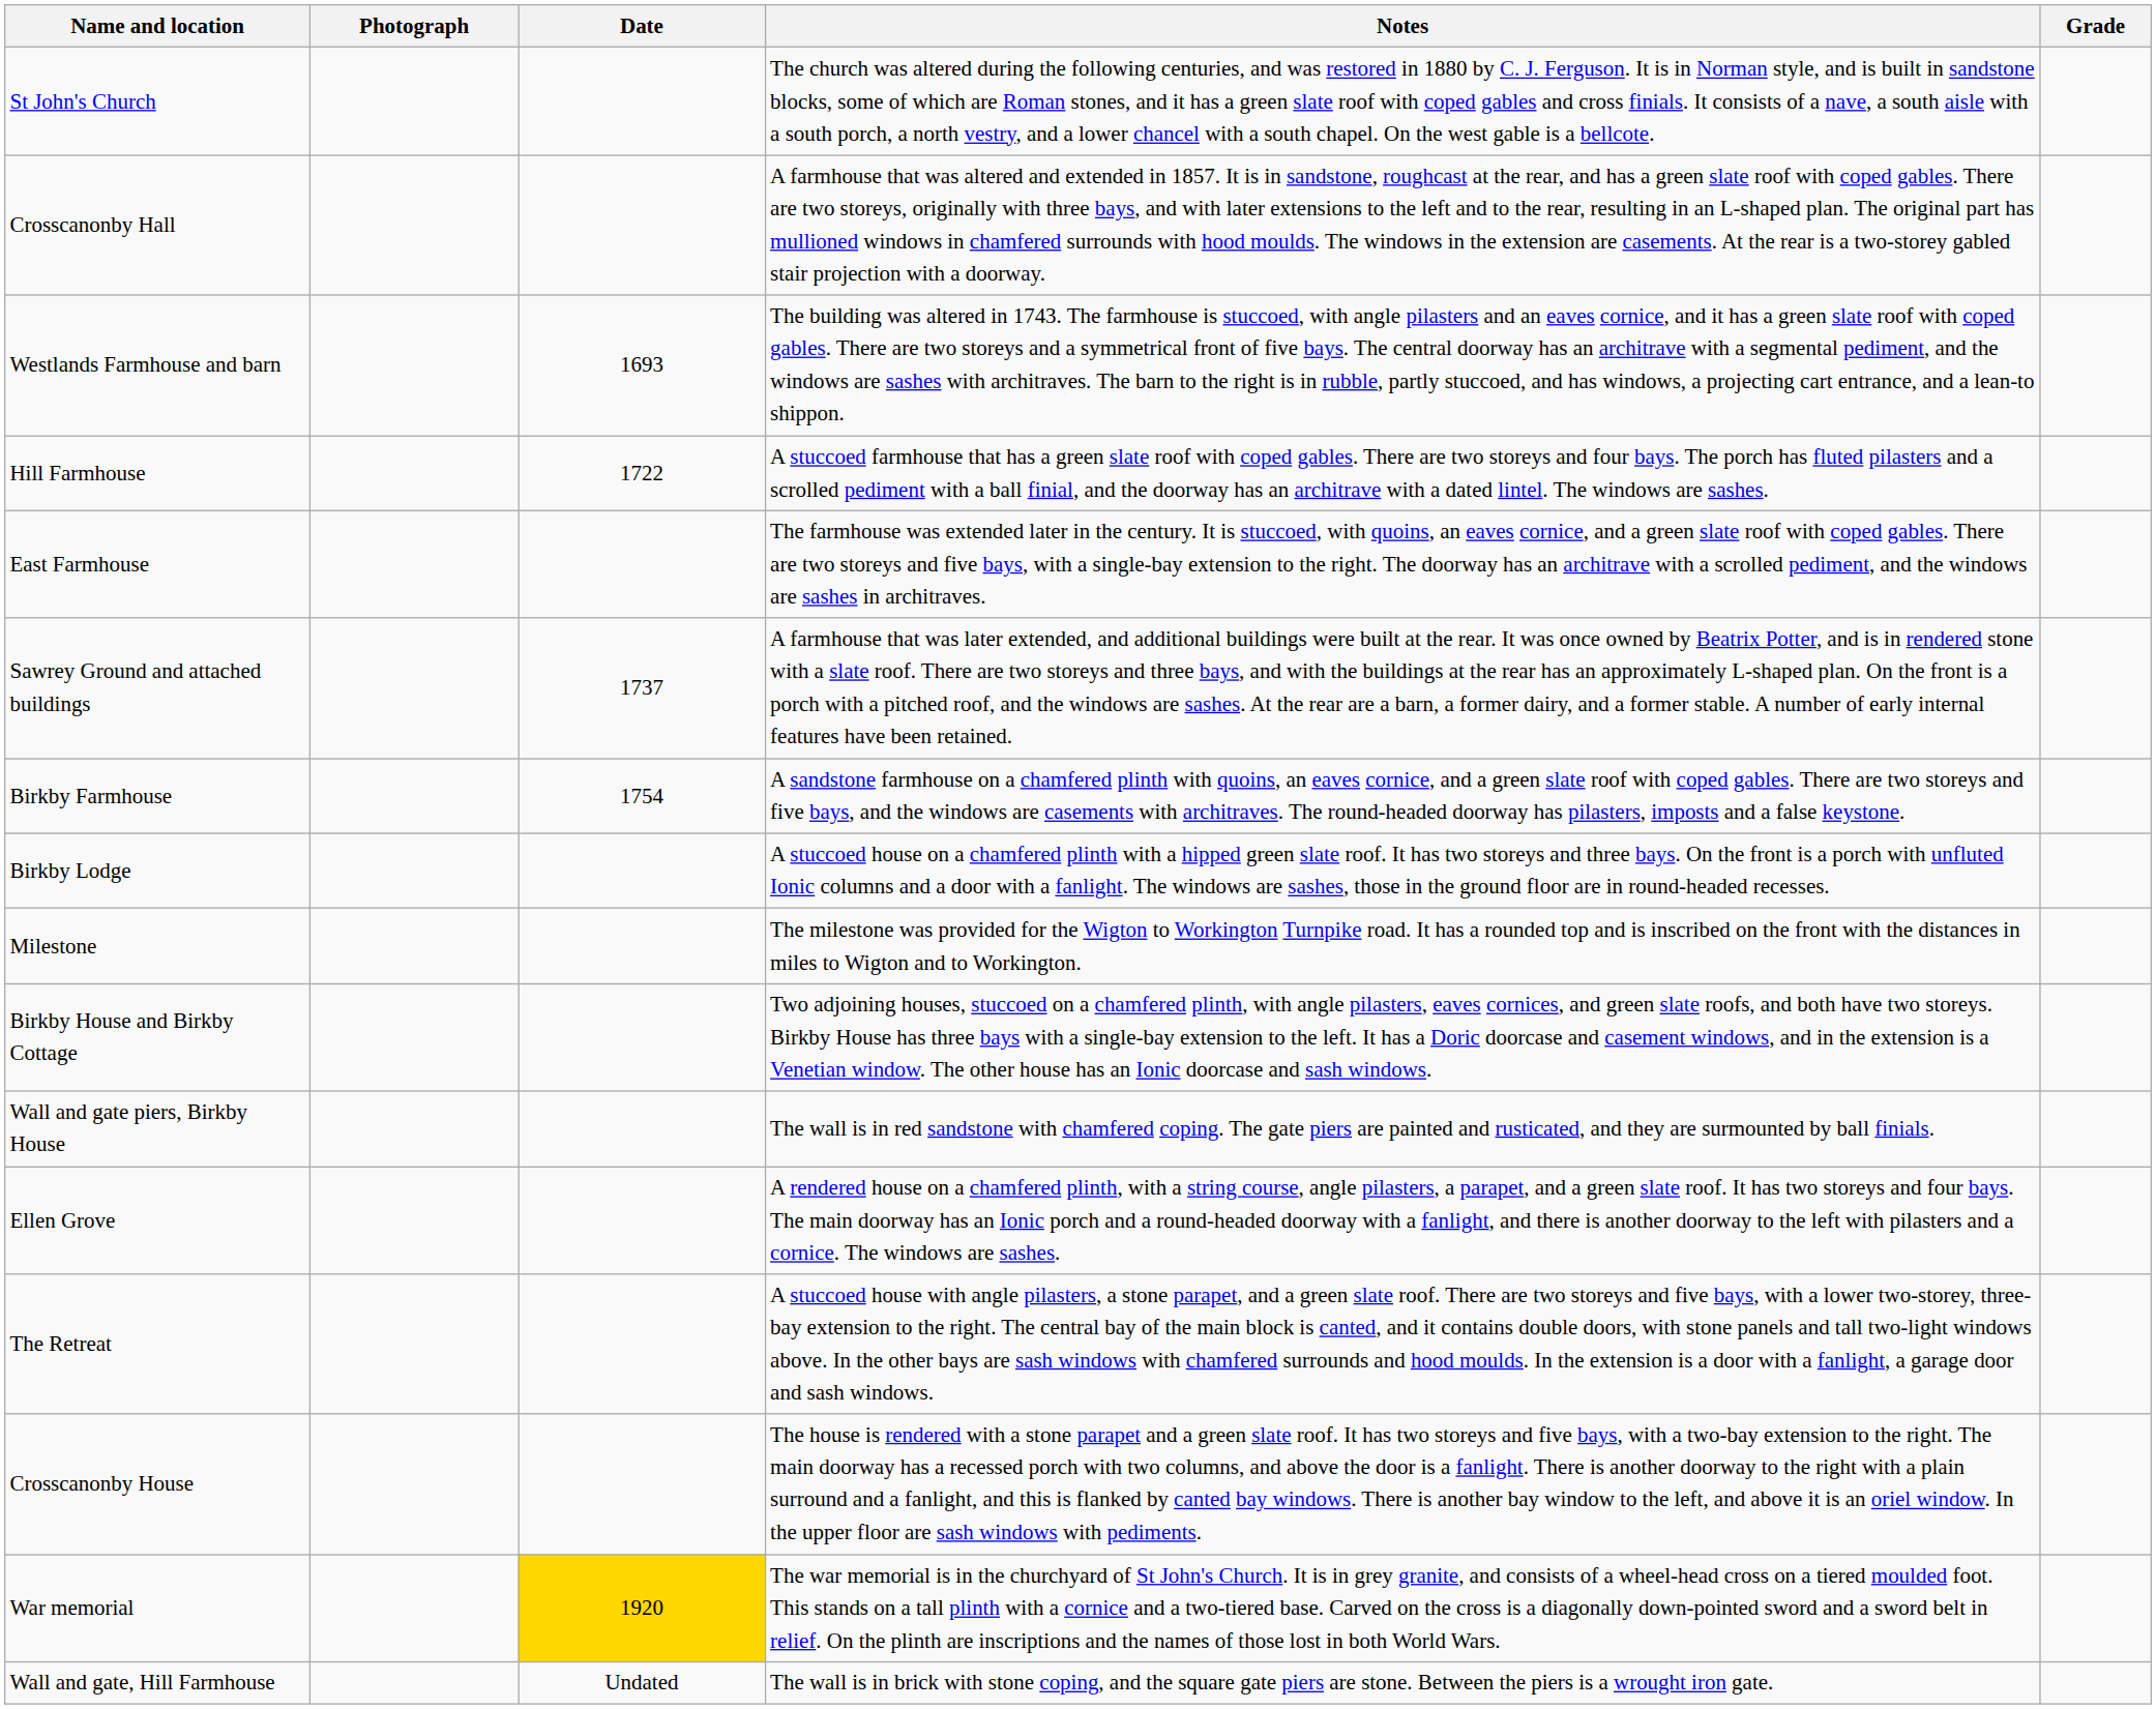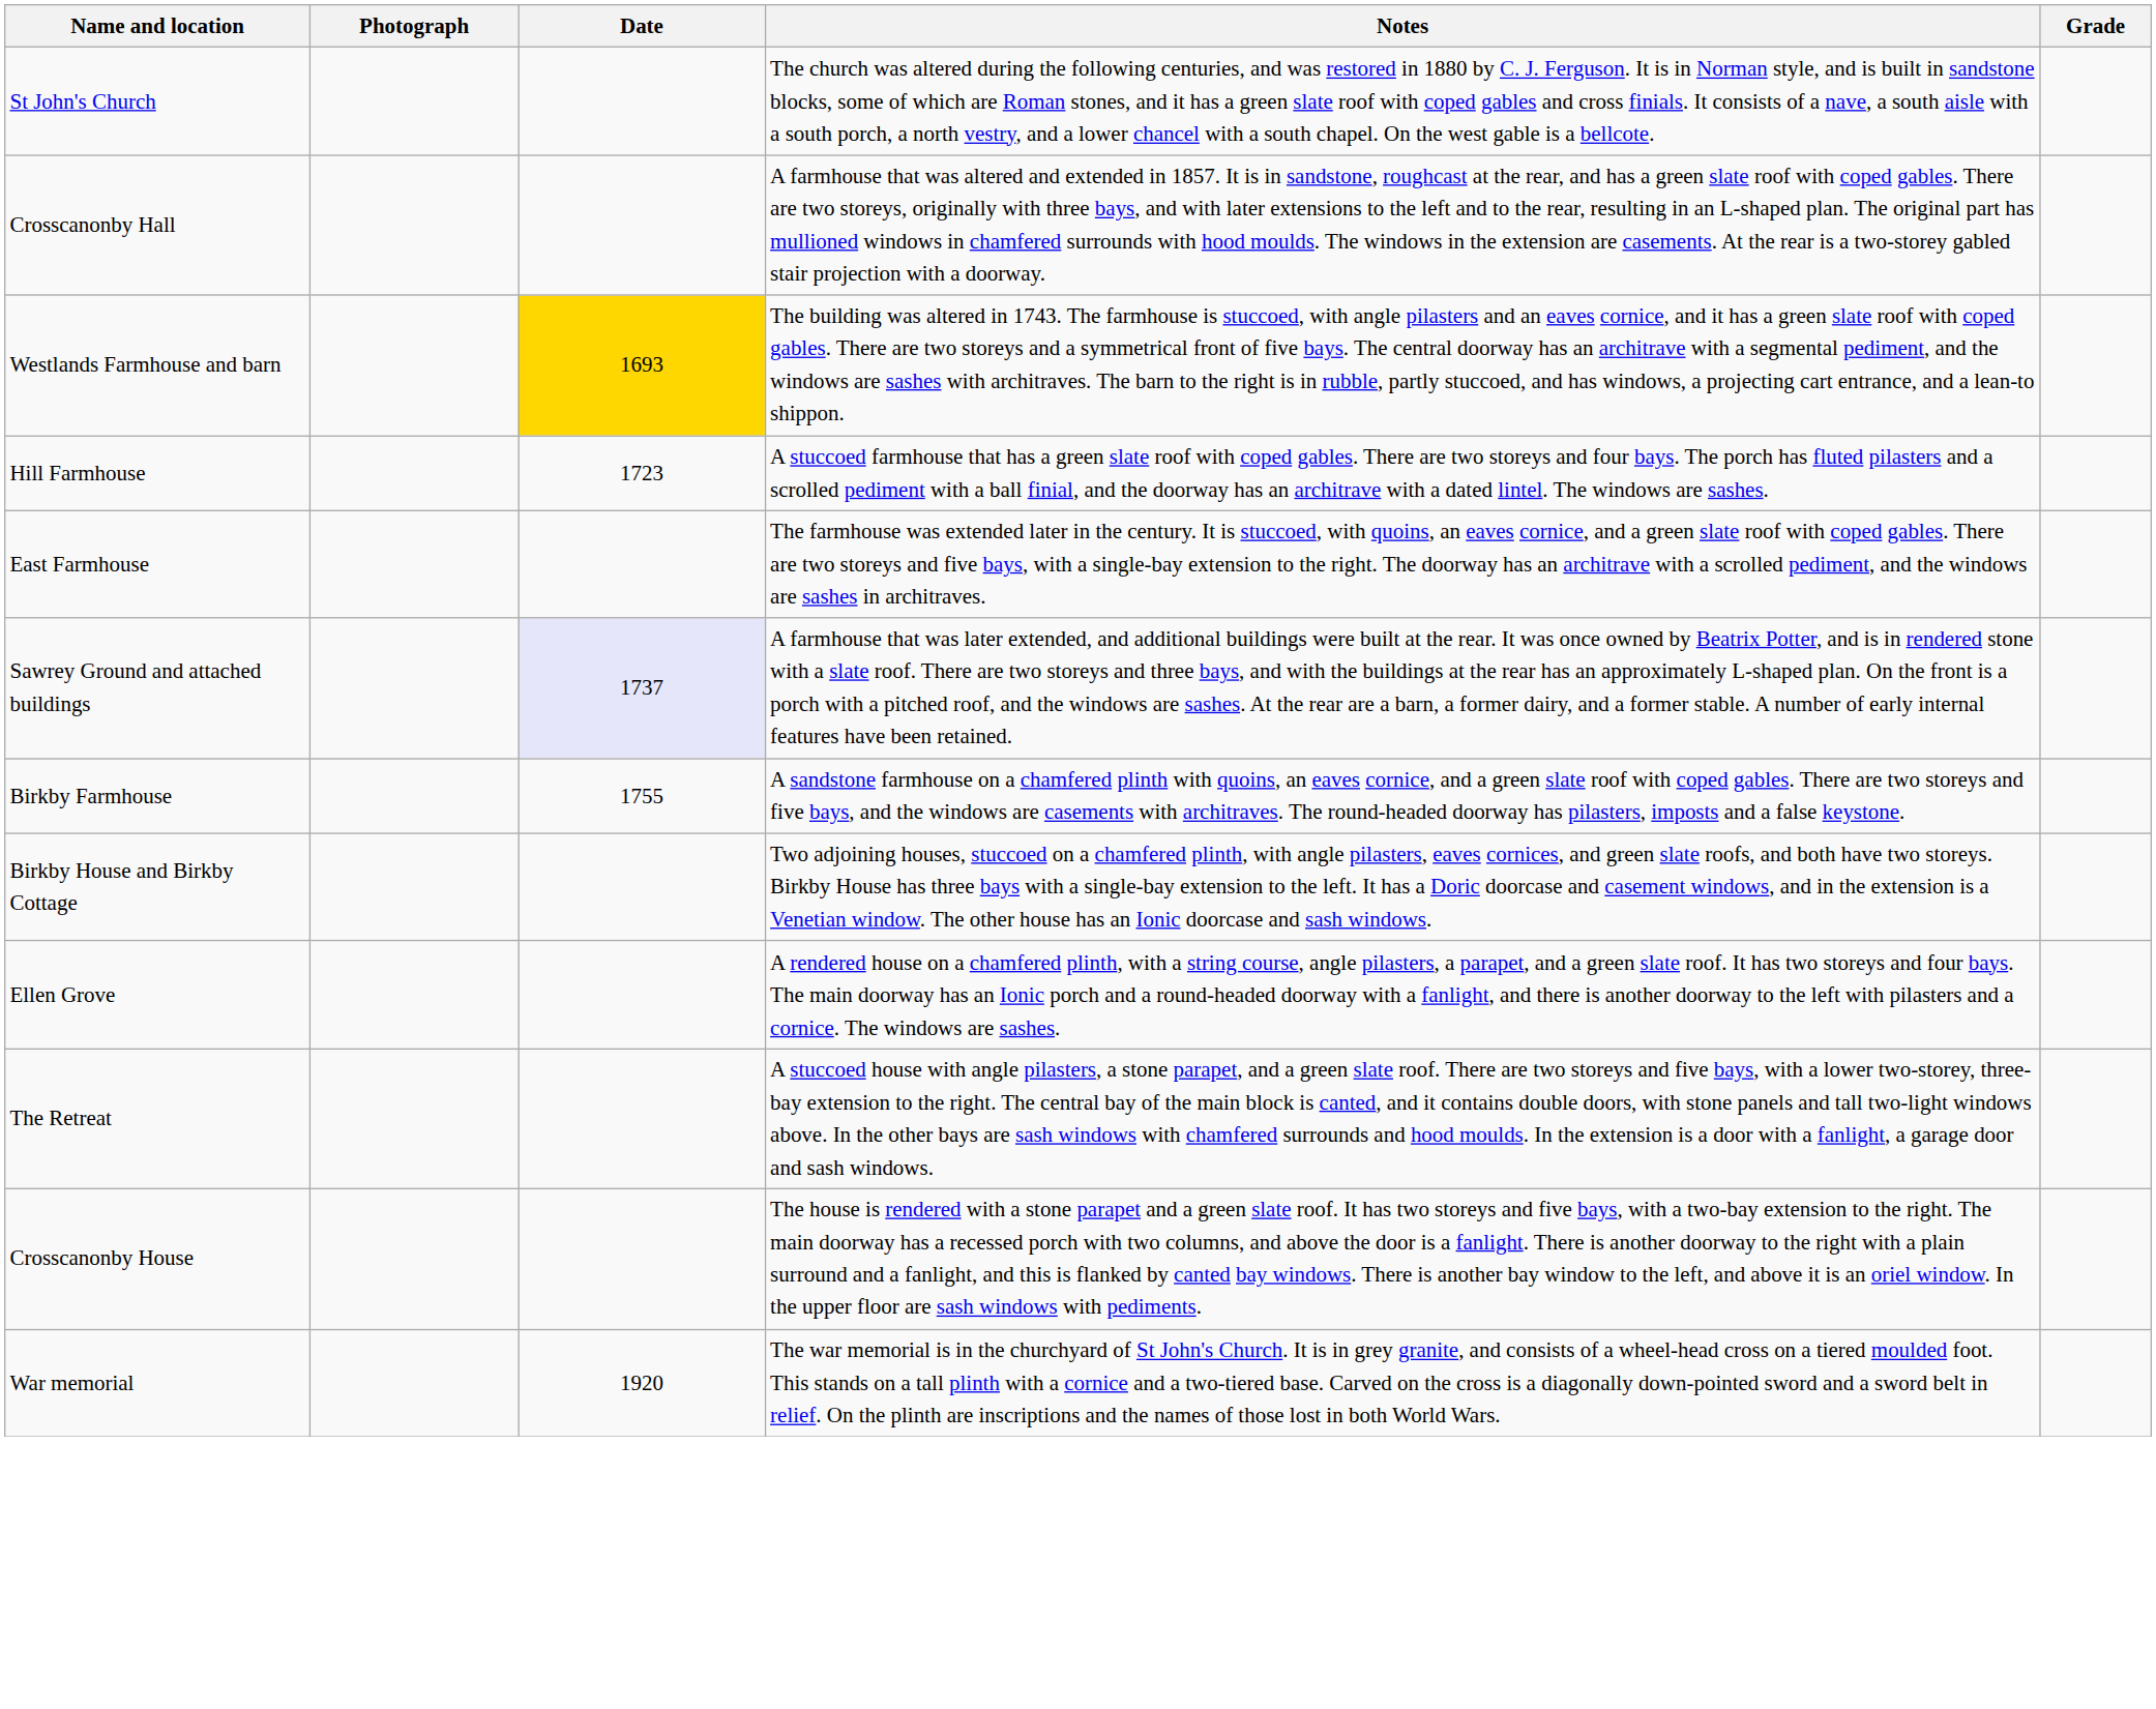Westlands Farmhouse and barn | Date: no background -> gold background
Hill Farmhouse | Date: 1722 -> 1723
Sawrey Ground and attached buildings | Date: no background -> lavender background
Birkby Farmhouse | Date: 1754 -> 1755
- row: Birkby Lodge | A stuccoed house on a chamfered plinth with a hipped green slate roof. It has two storeys and three bays. On the front is a porch with unfluted Ionic columns and a door with a fanlight. The windows are sashes, those in the ground floor are in round-headed recesses.
- row: Milestone | The milestone was provided for the Wigton to Workington Turnpike road. It has a rounded top and is inscribed on the front with the distances in miles to Wigton and to Workington.
- row: Wall and gate piers, Birkby House | The wall is in red sandstone with chamfered coping. The gate piers are painted and rusticated, and they are surmounted by ball finials.
War memorial | Date: gold background -> no background
- row: Wall and gate, Hill Farmhouse | Undated | The wall is in brick with stone coping, and the square gate piers are stone. Between the piers is a wrought iron gate.
